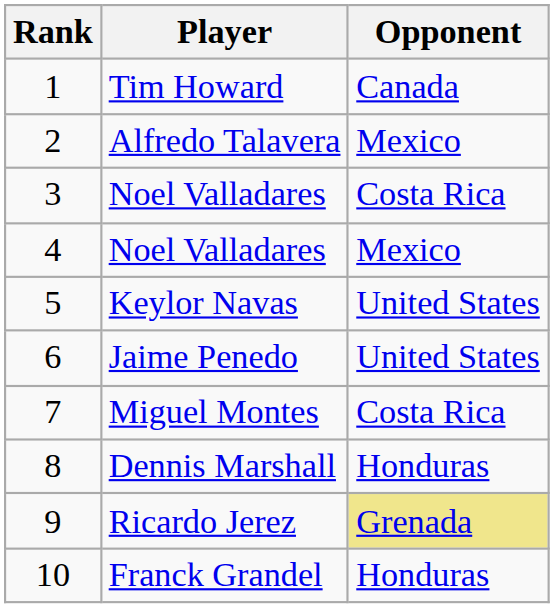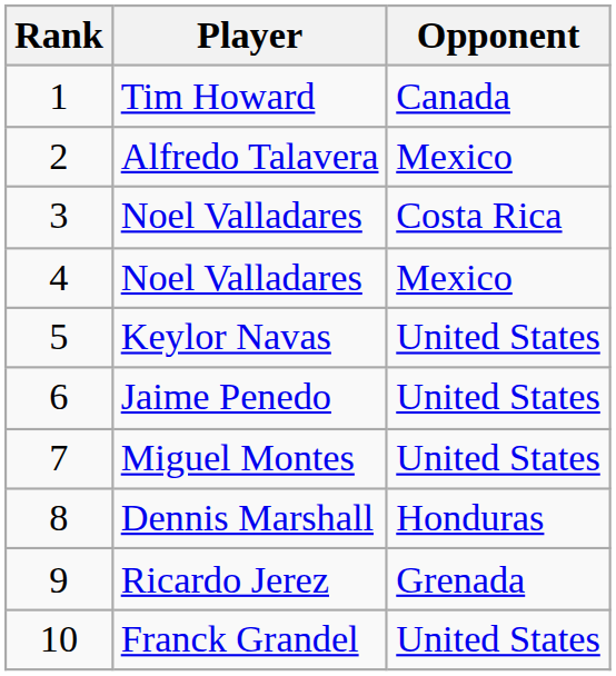Miguel Montes | Opponent: Costa Rica -> United States
Ricardo Jerez | Opponent: khaki background -> no background
Franck Grandel | Opponent: Honduras -> United States
